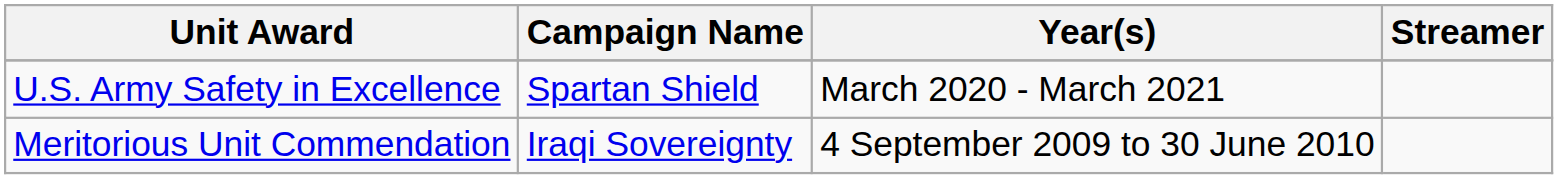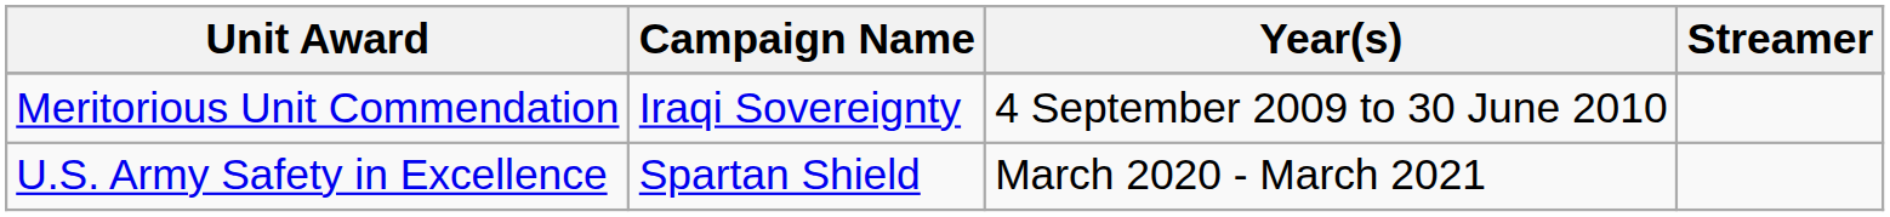rows swapped: Meritorious Unit Commendation <-> U.S. Army Safety in Excellence
